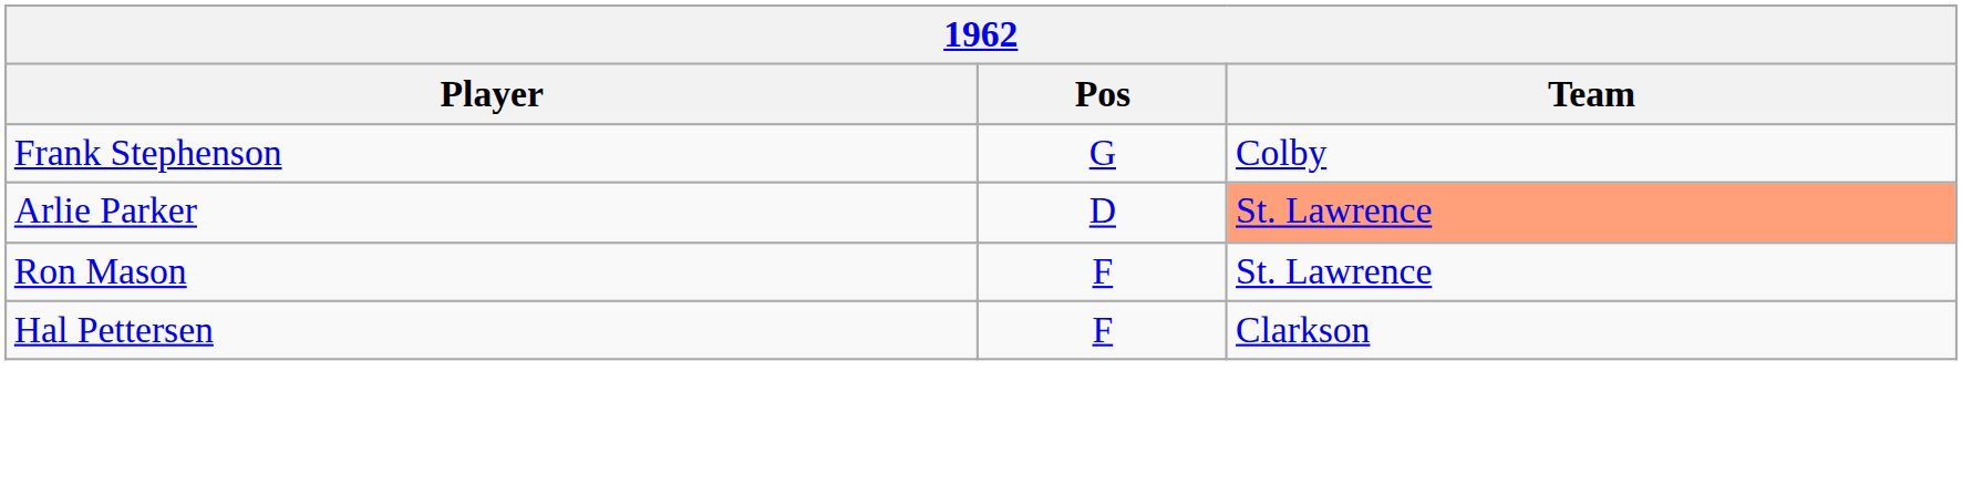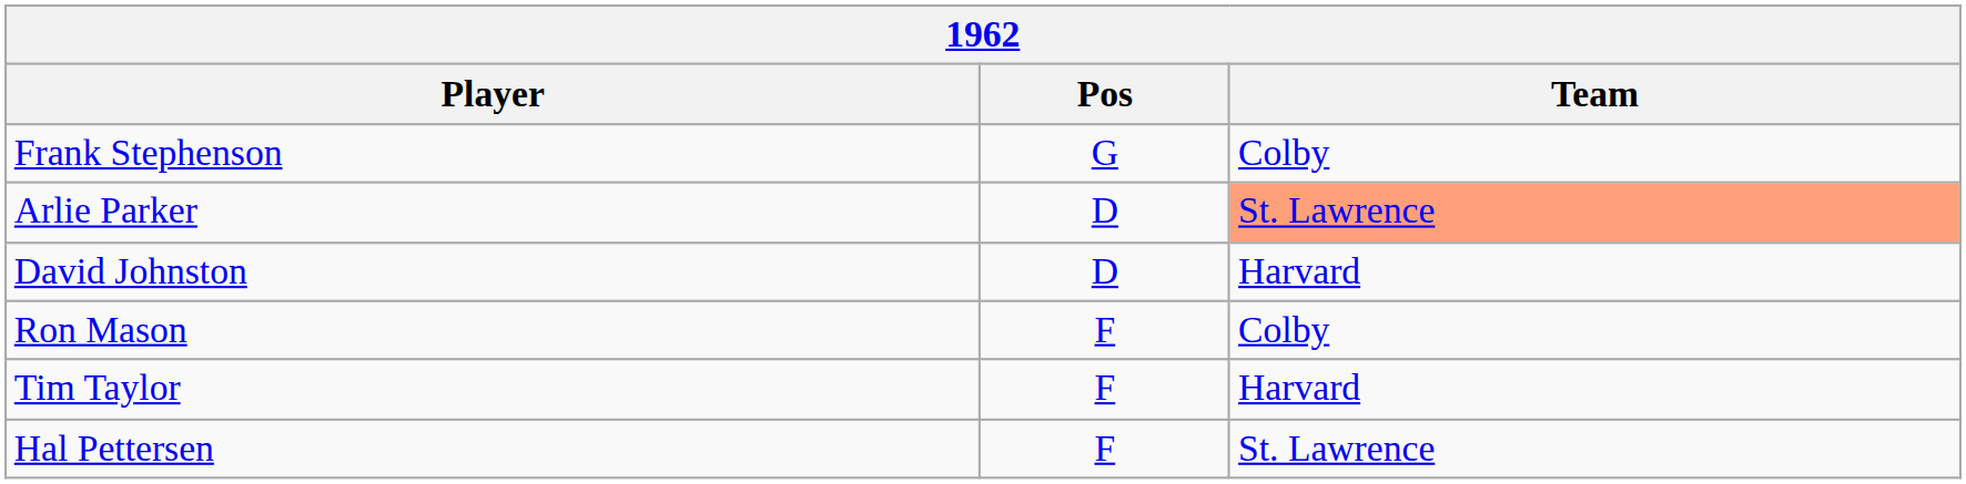+ row: David Johnston | D | Harvard
Ron Mason | Team: St. Lawrence -> Colby
+ row: Tim Taylor | F | Harvard
Hal Pettersen | Team: Clarkson -> St. Lawrence
